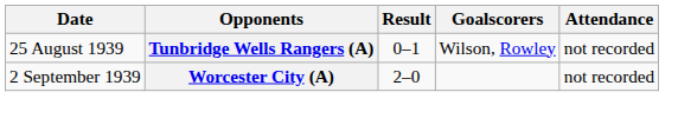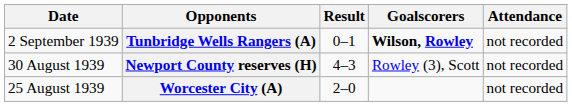Tunbridge Wells Rangers (A) | Date: 25 August 1939 -> 2 September 1939
Tunbridge Wells Rangers (A) | Goalscorers: normal -> bold
+ row: 30 August 1939 | Newport County reserves (H) | 4–3 | Rowley (3), Scott | not recorded
Worcester City (A) | Date: 2 September 1939 -> 25 August 1939
